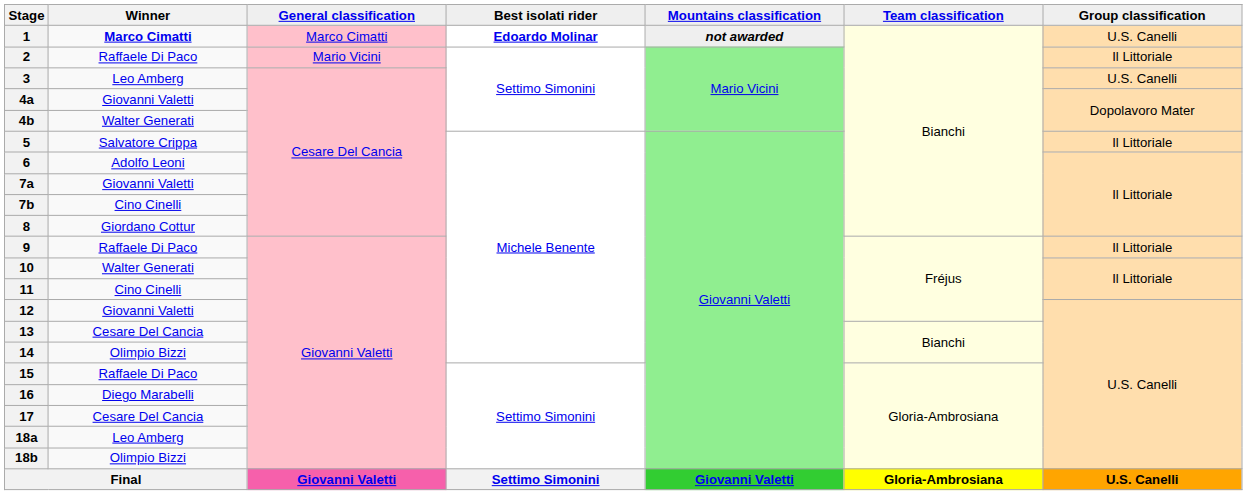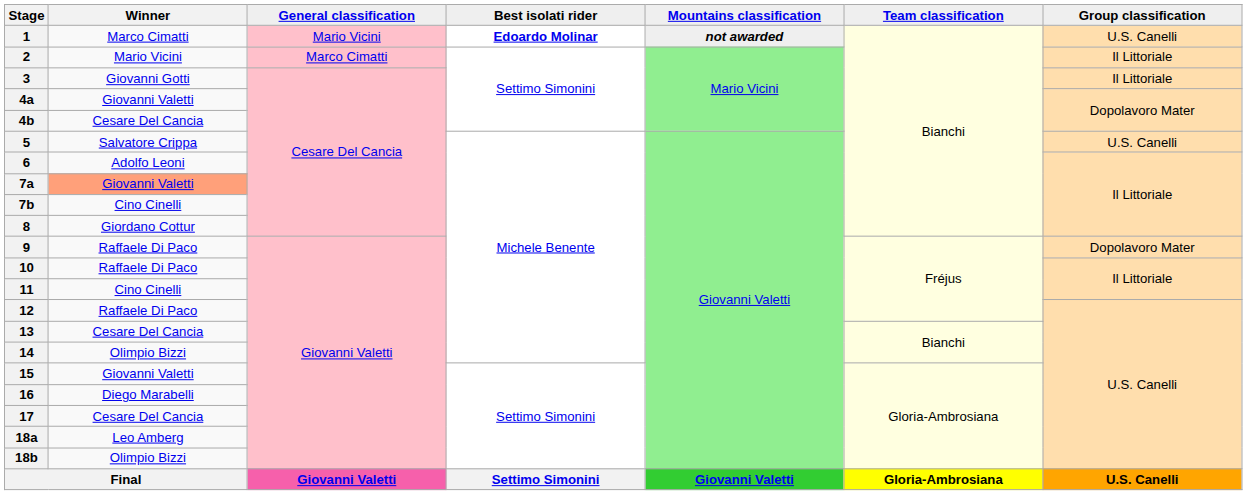1 | Winner: bold -> normal
1 | General classification: Marco Cimatti -> Mario Vicini
2 | Winner: Raffaele Di Paco -> Mario Vicini
2 | General classification: Mario Vicini -> Marco Cimatti
3 | Winner: Leo Amberg -> Giovanni Gotti
3 | Group classification: U.S. Canelli -> Il Littoriale
4b | Winner: Walter Generati -> Cesare Del Cancia
5 | Group classification: Il Littoriale -> U.S. Canelli
7a | Winner: no background -> lightsalmon background
9 | Group classification: Il Littoriale -> Dopolavoro Mater
10 | Winner: Walter Generati -> Raffaele Di Paco
12 | Winner: Giovanni Valetti -> Raffaele Di Paco
15 | Winner: Raffaele Di Paco -> Giovanni Valetti
